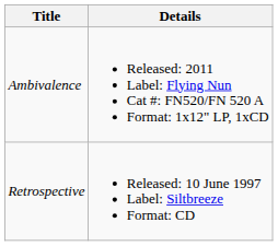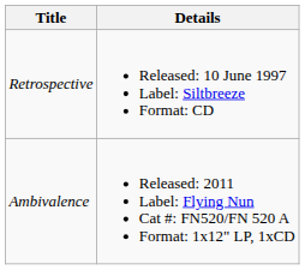rows swapped: Retrospective <-> Ambivalence
